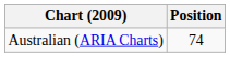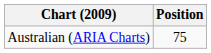Australian (ARIA Charts) | Position: 74 -> 75
